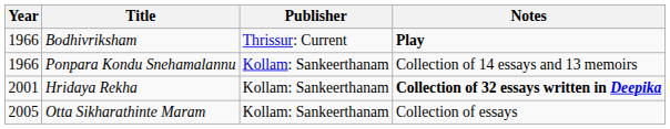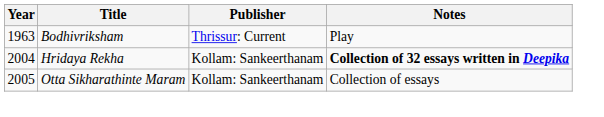Bodhivriksham | Year: 1966 -> 1963
Bodhivriksham | Notes: bold -> normal
- row: 1966 | Ponpara Kondu Snehamalannu | Kollam: Sankeerthanam | Collection of 14 essays and 13 memoirs
Hridaya Rekha | Year: 2001 -> 2004
